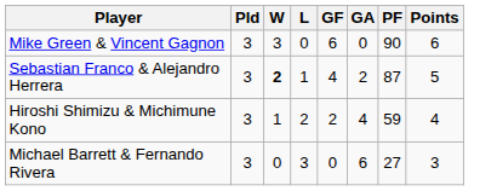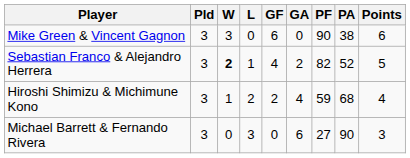+ column: PA | 38 | 52 | 68 | 90
Sebastian Franco & Alejandro Herrera | PF: 87 -> 82
